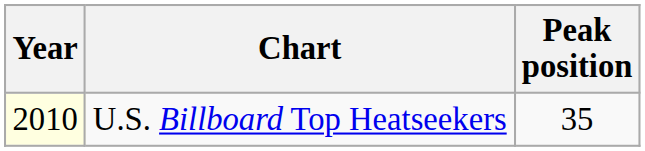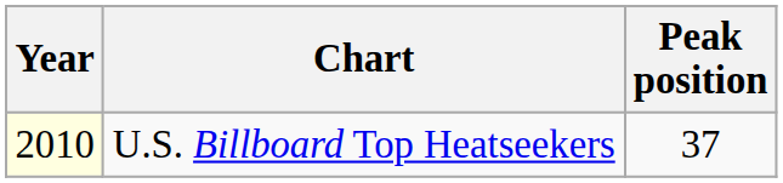U.S. Billboard Top Heatseekers | Peak position: 35 -> 37
